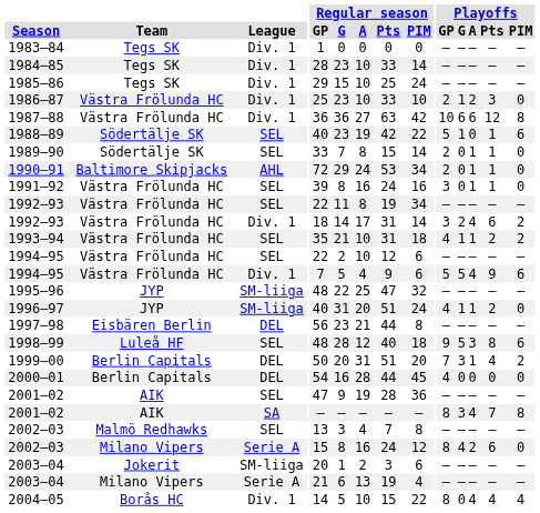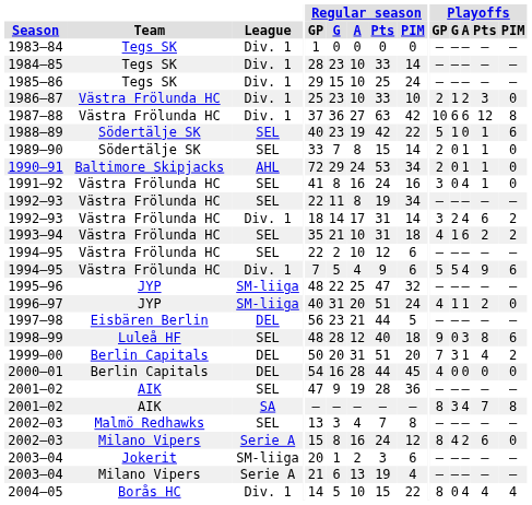1987–88 | Regular season / GP: 36 -> 37
1991–92 | Regular season / GP: 39 -> 41
1991–92 | Playoffs / A: 1 -> 4
1993–94 | Playoffs / A: 1 -> 6
1997–98 | Regular season / PIM: 8 -> 5
1998–99 | Playoffs / G: 5 -> 0
